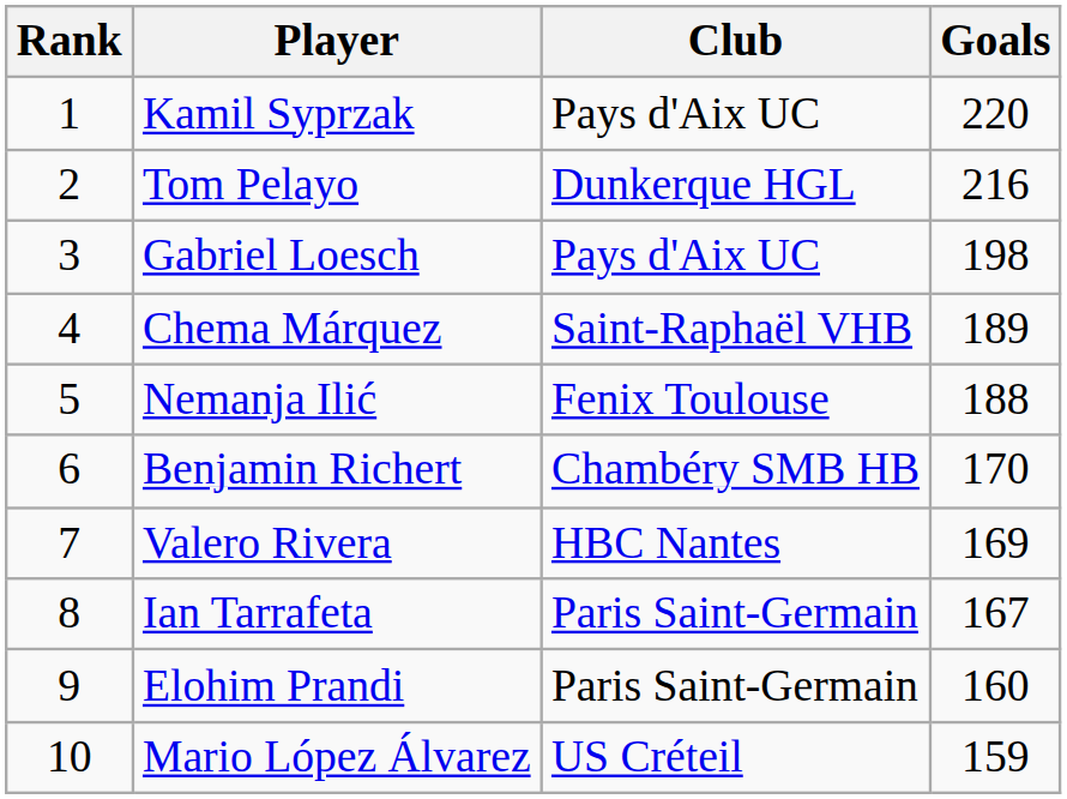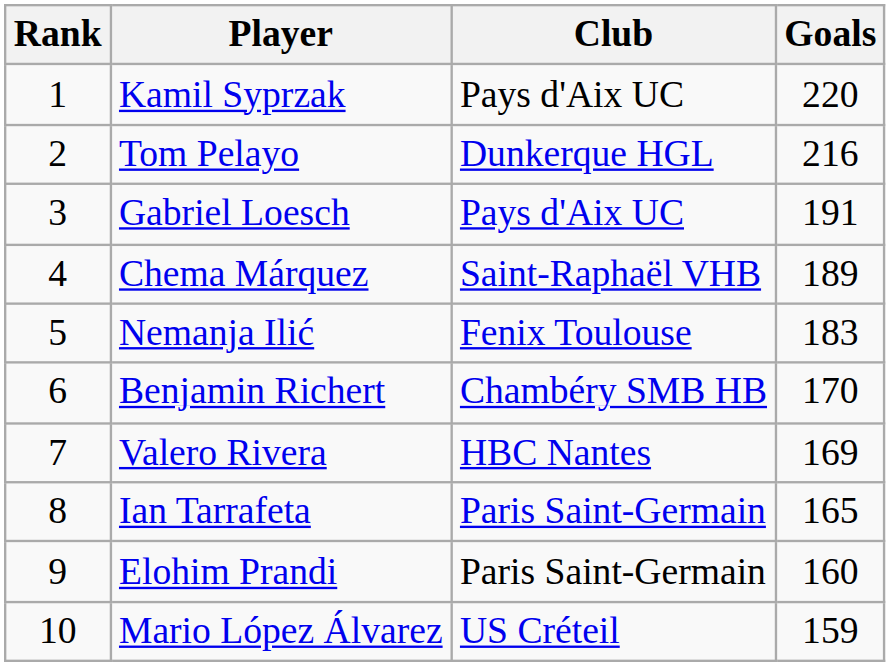Gabriel Loesch | Goals: 198 -> 191
Nemanja Ilić | Goals: 188 -> 183
Ian Tarrafeta | Goals: 167 -> 165
